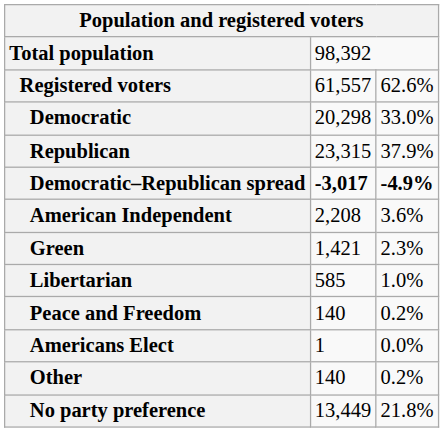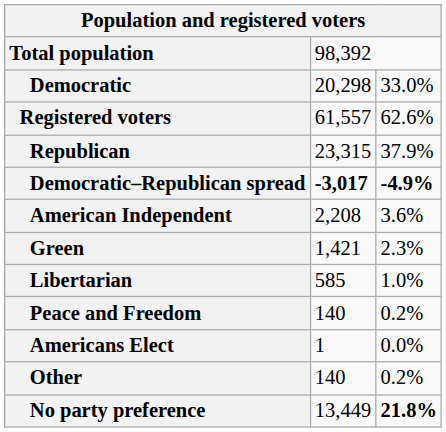rows swapped: Registered voters <-> Democratic
No party preference | column 3: normal -> bold
